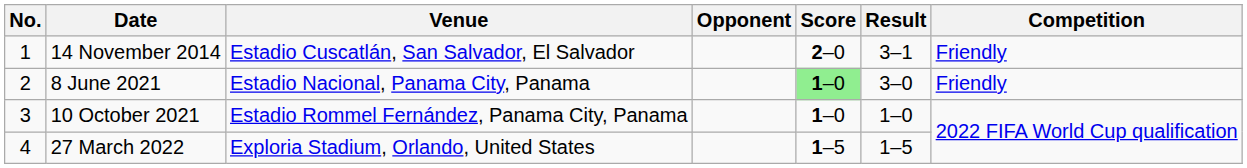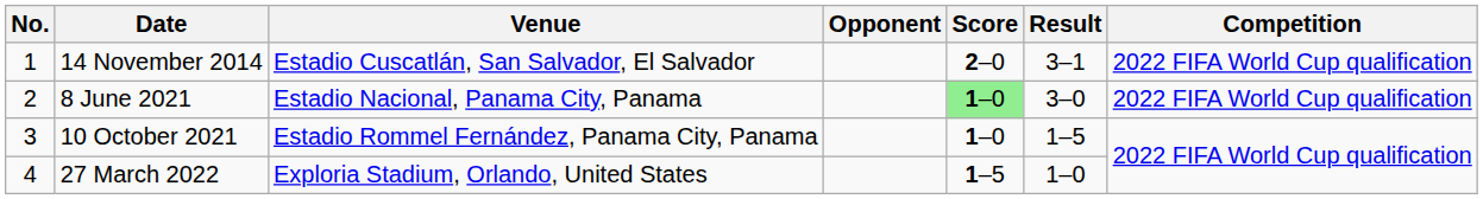14 November 2014 | Competition: Friendly -> 2022 FIFA World Cup qualification
8 June 2021 | Competition: Friendly -> 2022 FIFA World Cup qualification
10 October 2021 | Result: 1–0 -> 1–5
27 March 2022 | Result: 1–5 -> 1–0
